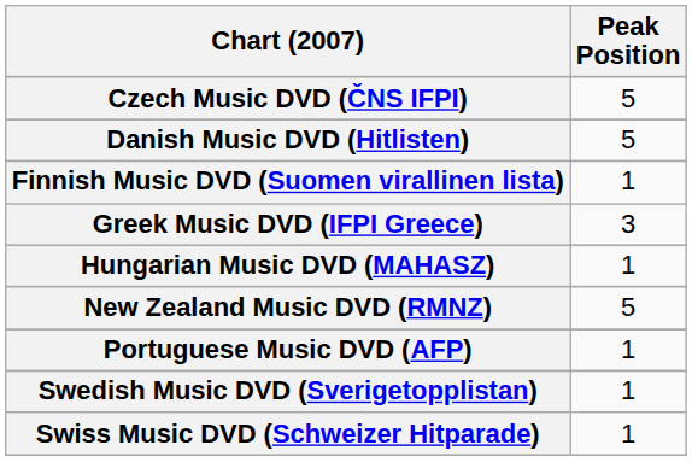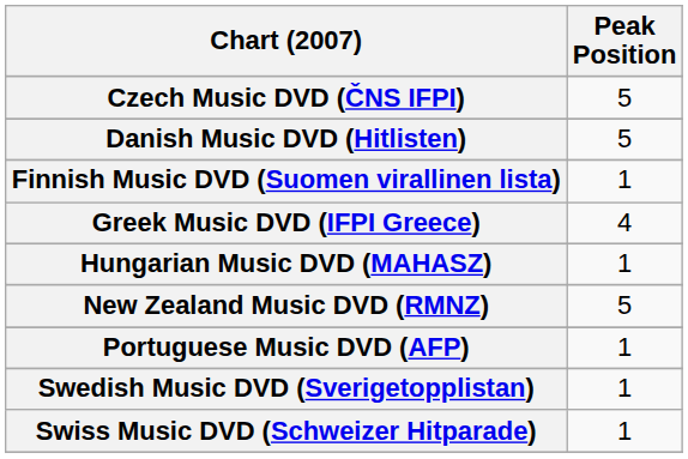Greek Music DVD (IFPI Greece) | Peak Position: 3 -> 4
